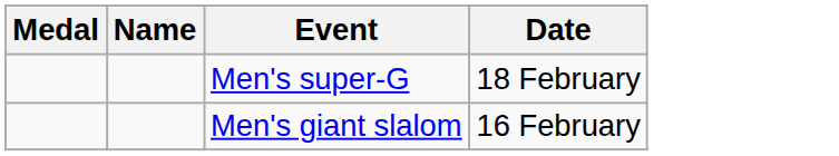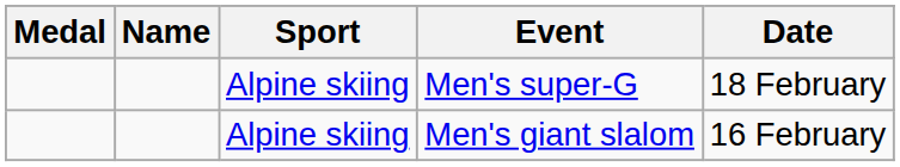+ column: Sport | Alpine skiing | Alpine skiing
